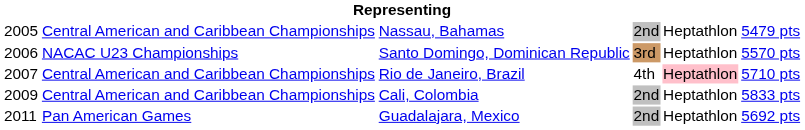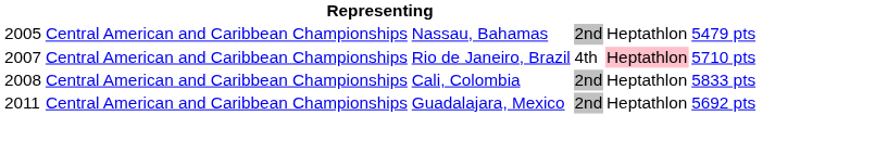- row: 2006 | NACAC U23 Championships | Santo Domingo, Dominican Republic | 3rd | Heptathlon | 5570 pts
Cali, Colombia | column 1: 2009 -> 2008
Guadalajara, Mexico | column 2: Pan American Games -> Central American and Caribbean Championships
